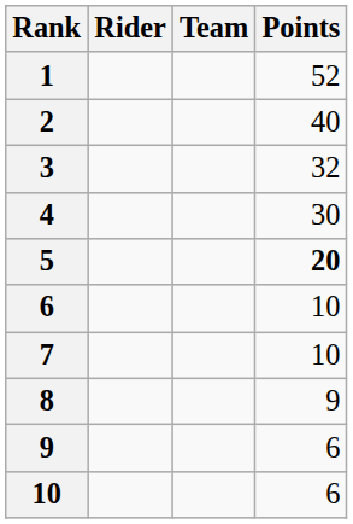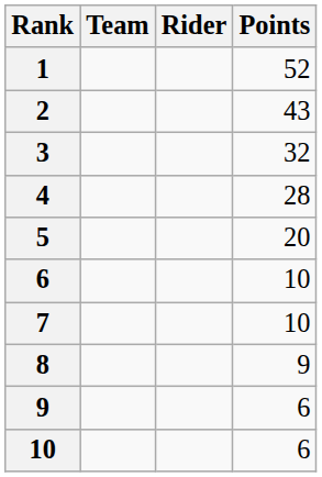columns swapped: Rider <-> Team
2 | Points: 40 -> 43
4 | Points: 30 -> 28
5 | Points: bold -> normal
